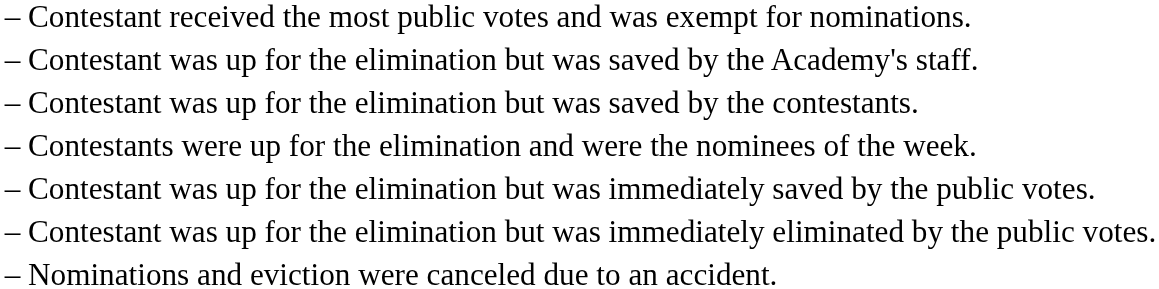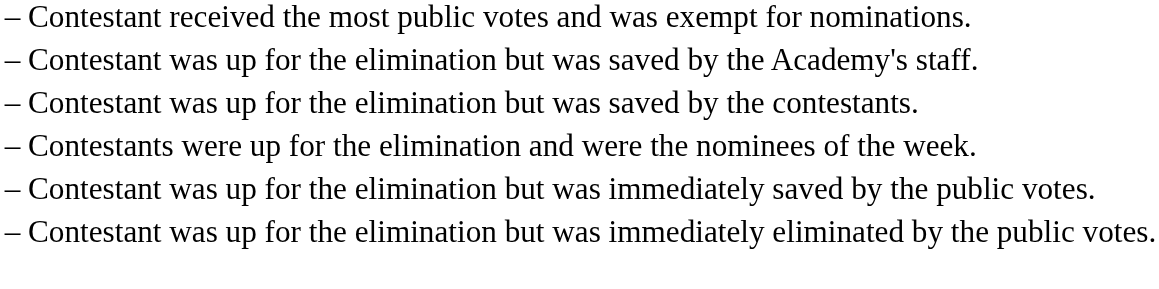- row: – | Nominations and eviction were canceled due to an accident.
